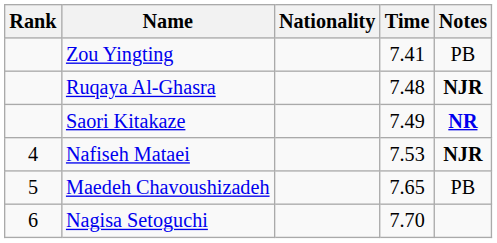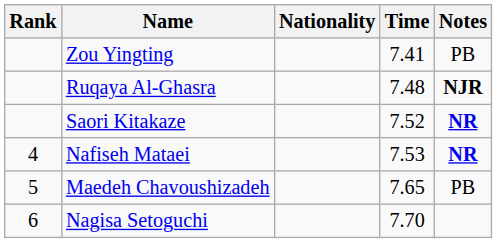Saori Kitakaze | Time: 7.49 -> 7.52
Nafiseh Mataei | Notes: NJR -> NR
